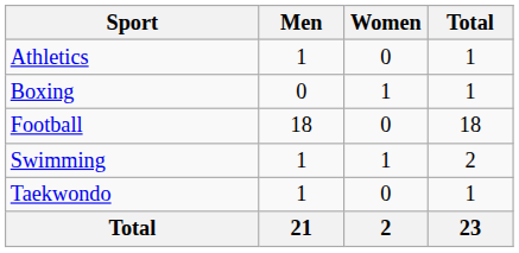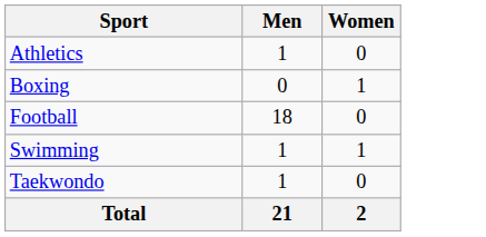- column: Total | 1 | 1 | 18 | 2 | 1 | 23
